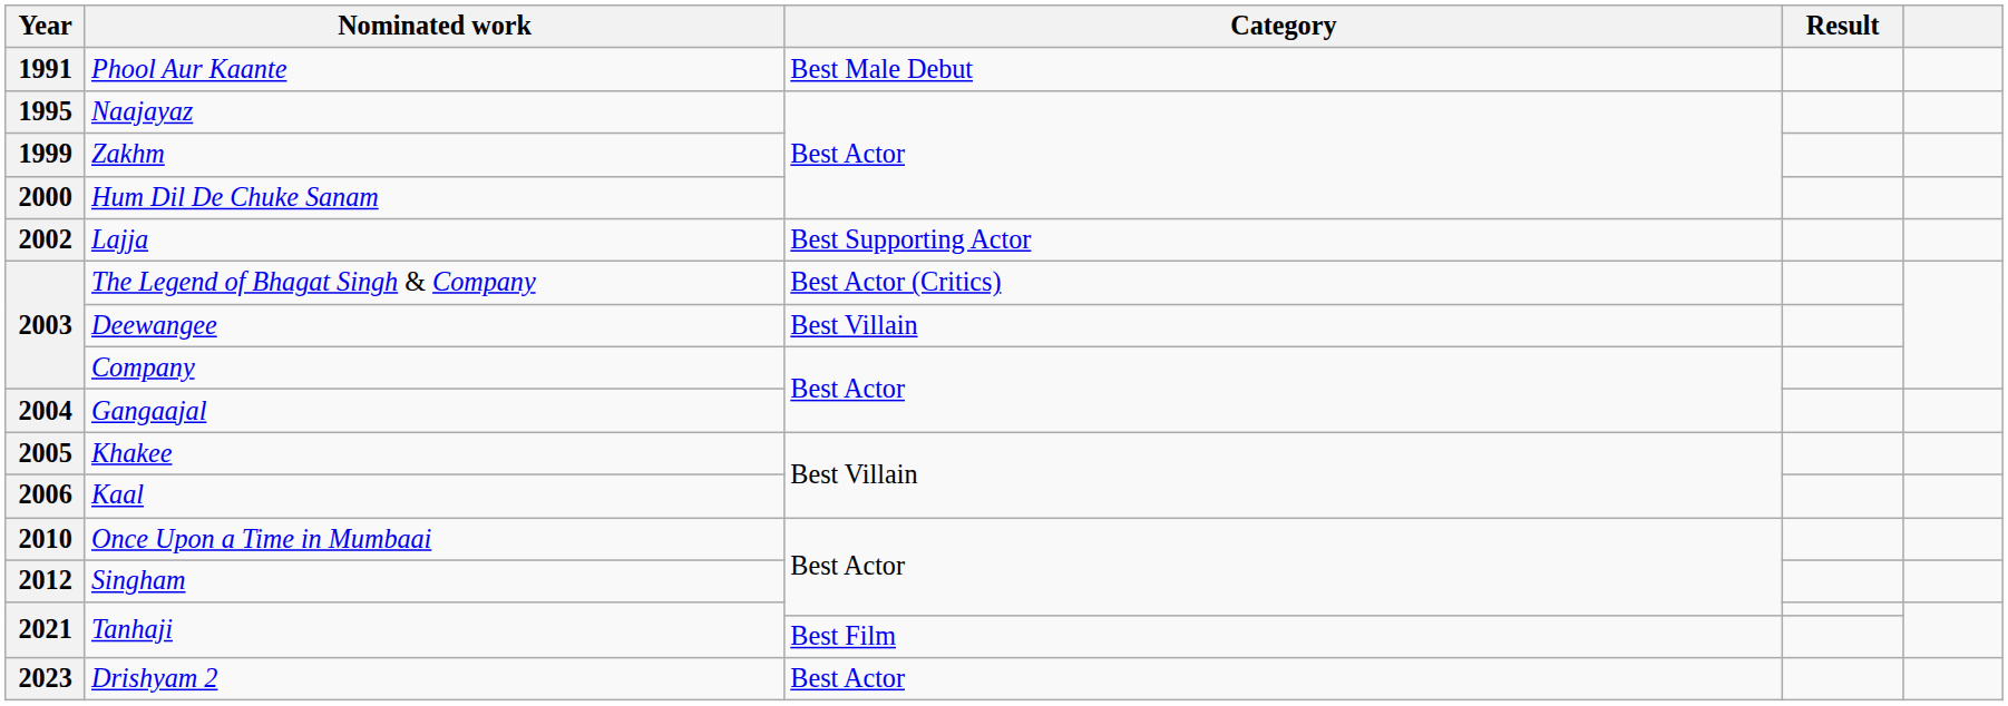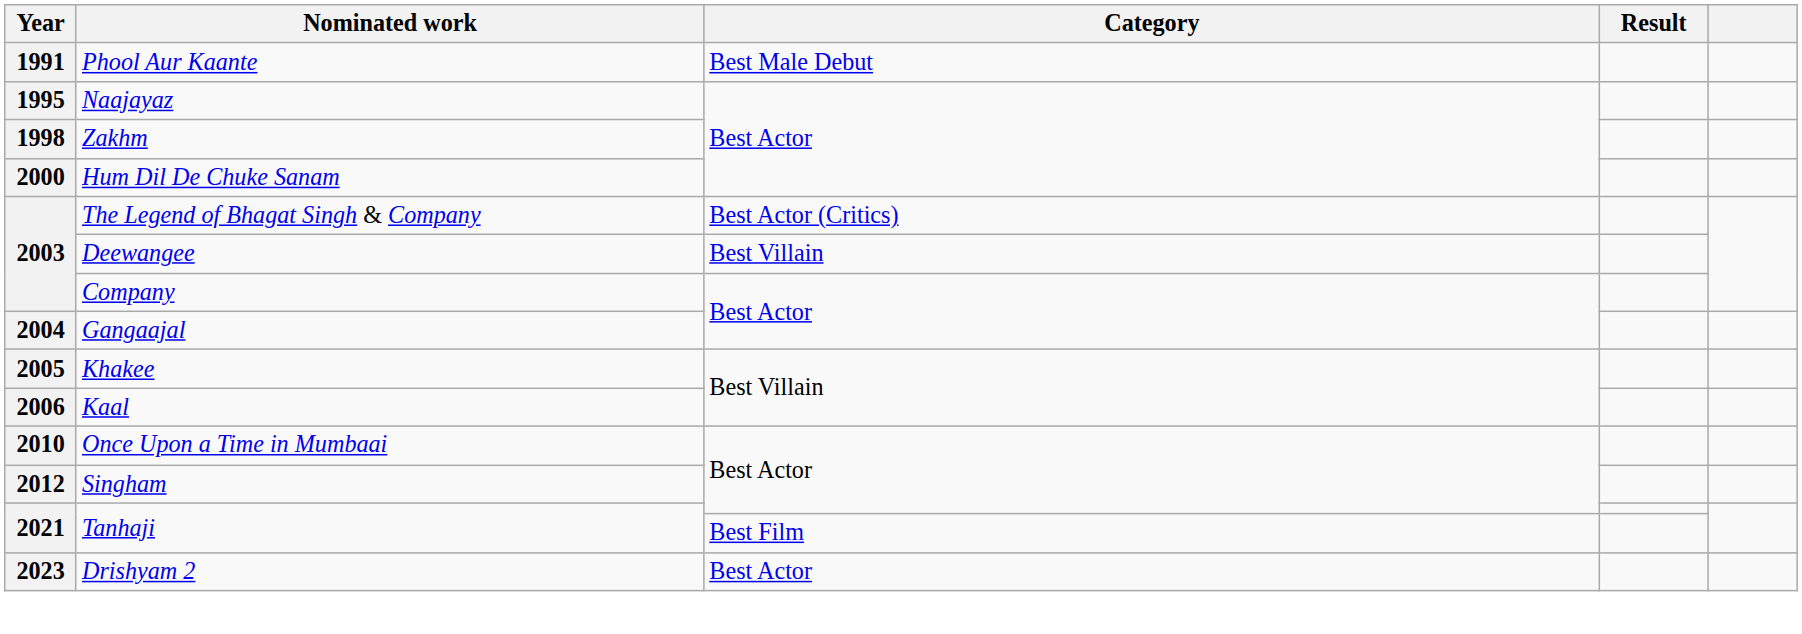Zakhm | Year: 1999 -> 1998
- row: 2002 | Lajja | Best Supporting Actor
